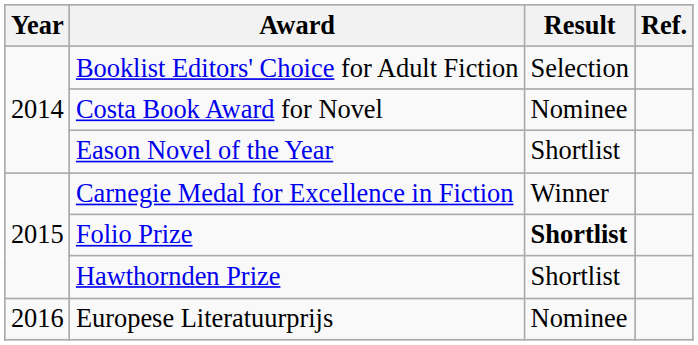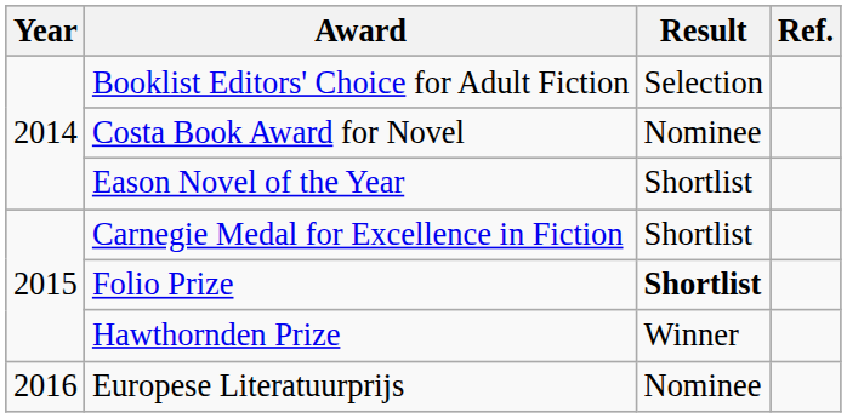Carnegie Medal for Excellence in Fiction | Result: Winner -> Shortlist
Hawthornden Prize | Result: Shortlist -> Winner
